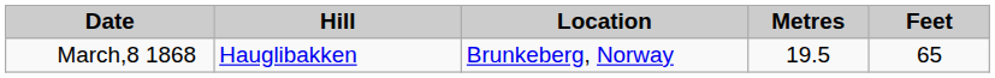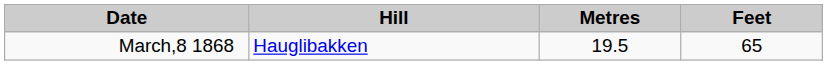- column: Location | Brunkeberg, Norway
